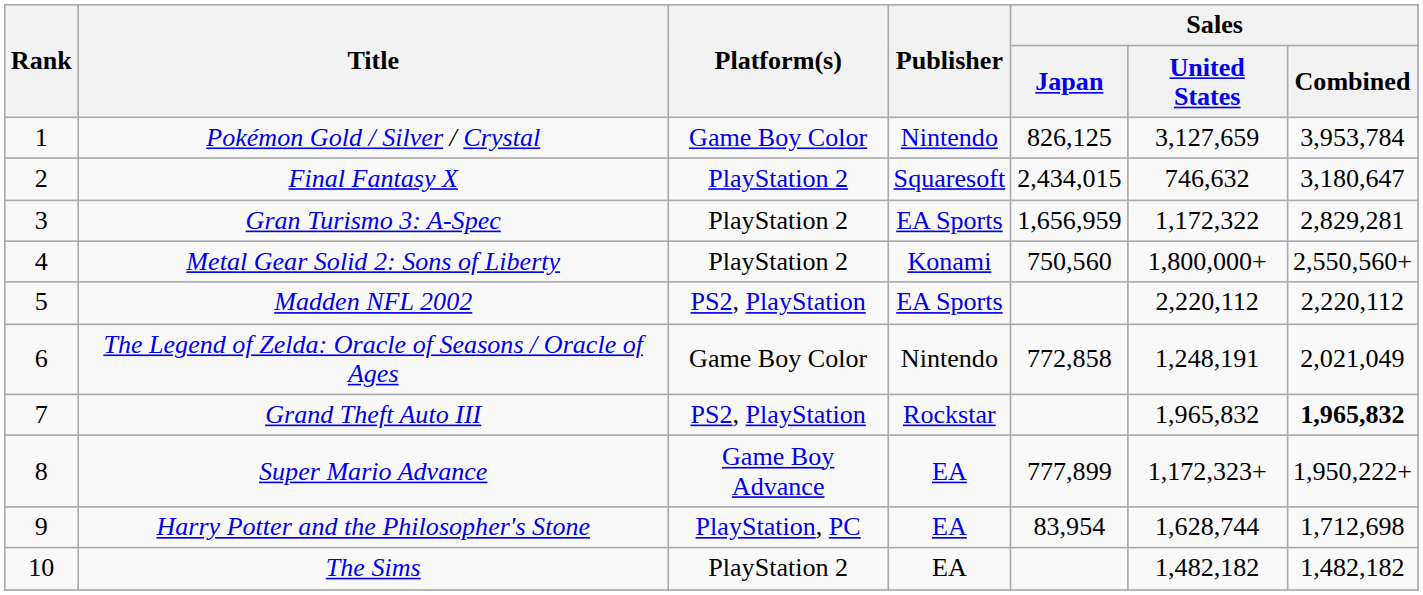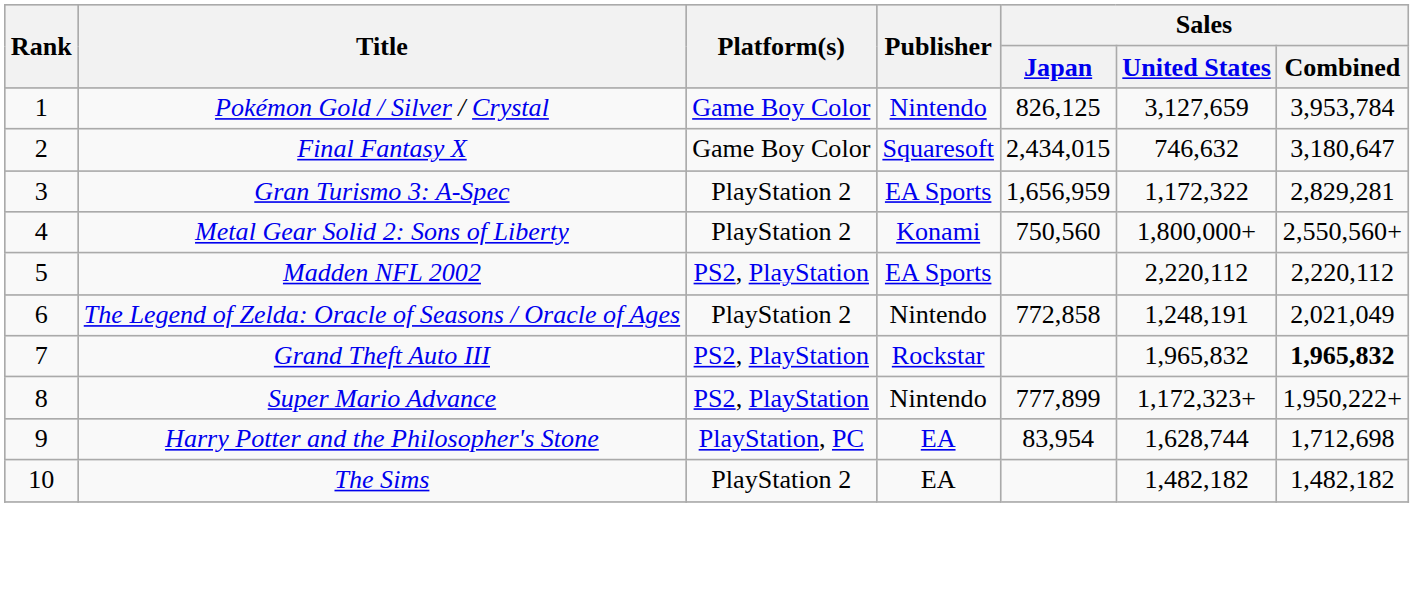Final Fantasy X | Platform(s): PlayStation 2 -> Game Boy Color
The Legend of Zelda: Oracle of Seasons / Oracle of Ages | Platform(s): Game Boy Color -> PlayStation 2
Super Mario Advance | Platform(s): Game Boy Advance -> PS2, PlayStation
Super Mario Advance | Publisher: EA -> Nintendo
